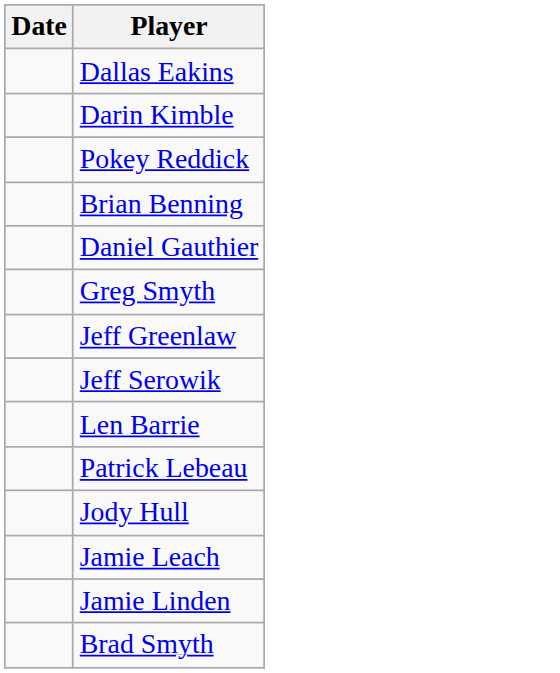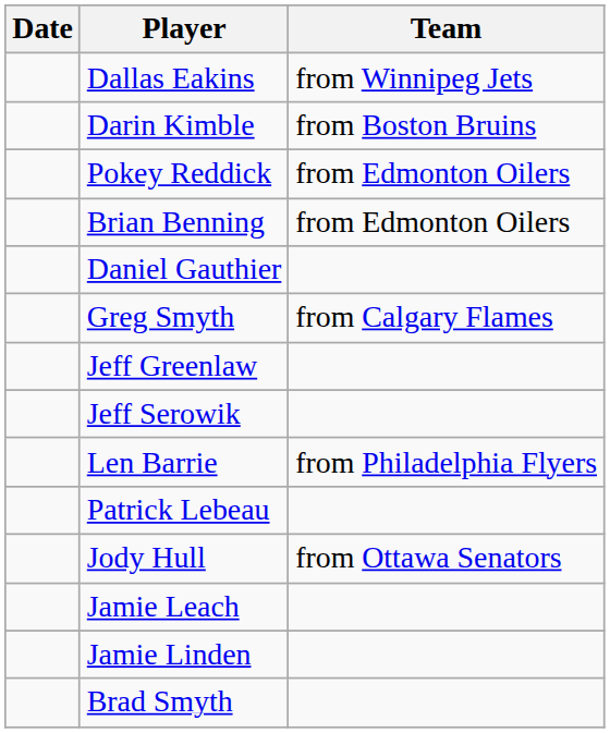+ column: Team | from Winnipeg Jets | from Boston Bruins | from Edmonton Oilers | from Edmonton Oilers | from Calgary Flames | from Philadelphia Flyers | from Ottawa Senators
